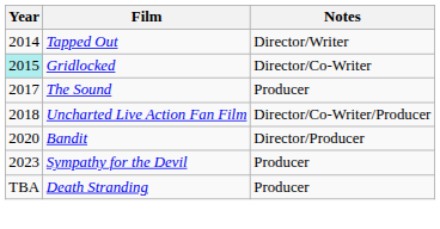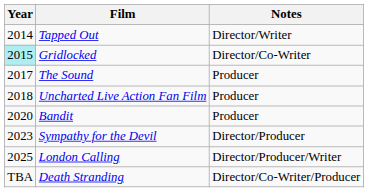Uncharted Live Action Fan Film | Notes: Director/Co-Writer/Producer -> Producer
Bandit | Notes: Director/Producer -> Producer
Sympathy for the Devil | Notes: Producer -> Director/Producer
+ row: 2025 | London Calling | Director/Producer/Writer
Death Stranding | Notes: Producer -> Director/Co-Writer/Producer
